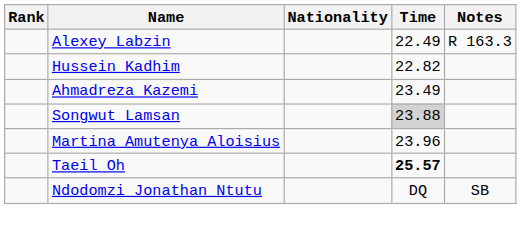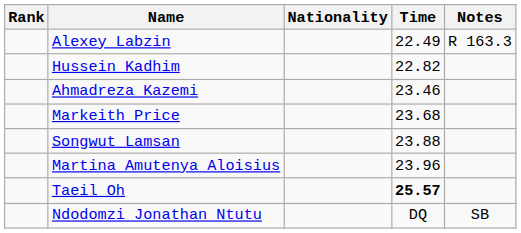Ahmadreza Kazemi | Time: 23.49 -> 23.46
+ row: Markeith Price | 23.68
Songwut Lamsan | Time: lightgrey background -> no background
